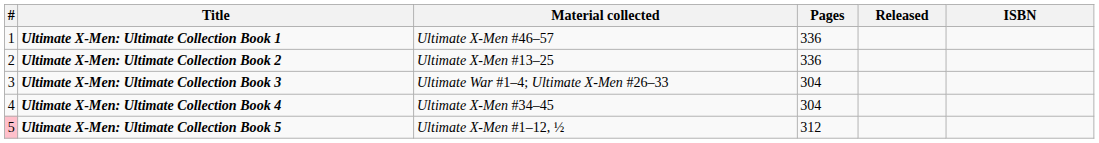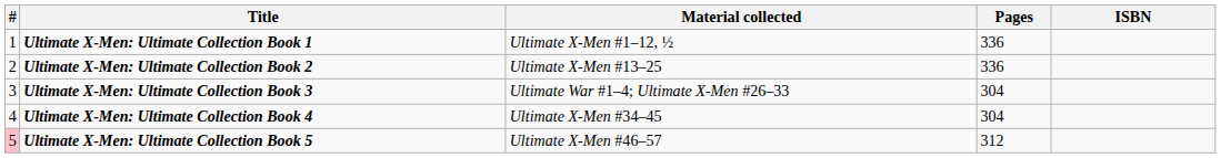- column: Released
Ultimate X-Men: Ultimate Collection Book 1 | Material collected: Ultimate X-Men #46–57 -> Ultimate X-Men #1–12, ½
Ultimate X-Men: Ultimate Collection Book 5 | Material collected: Ultimate X-Men #1–12, ½ -> Ultimate X-Men #46–57
